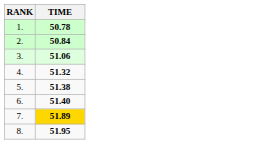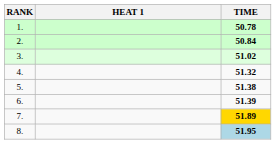+ column: HEAT 1
3. | TIME: 51.06 -> 51.02
6. | TIME: 51.40 -> 51.39
8. | TIME: no background -> lightblue background
